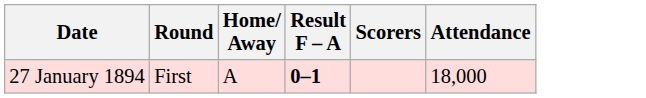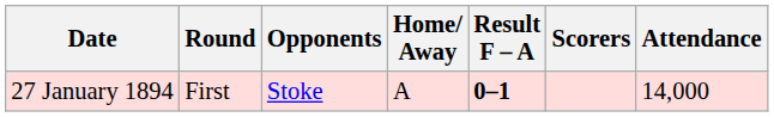+ column: Opponents | Stoke
27 January 1894 | Attendance: 18,000 -> 14,000
